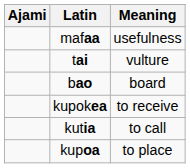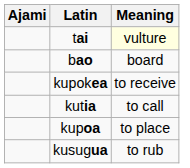- row: mafaa | usefulness
tai | Meaning: no background -> lightyellow background
+ row: kusugua | to rub
